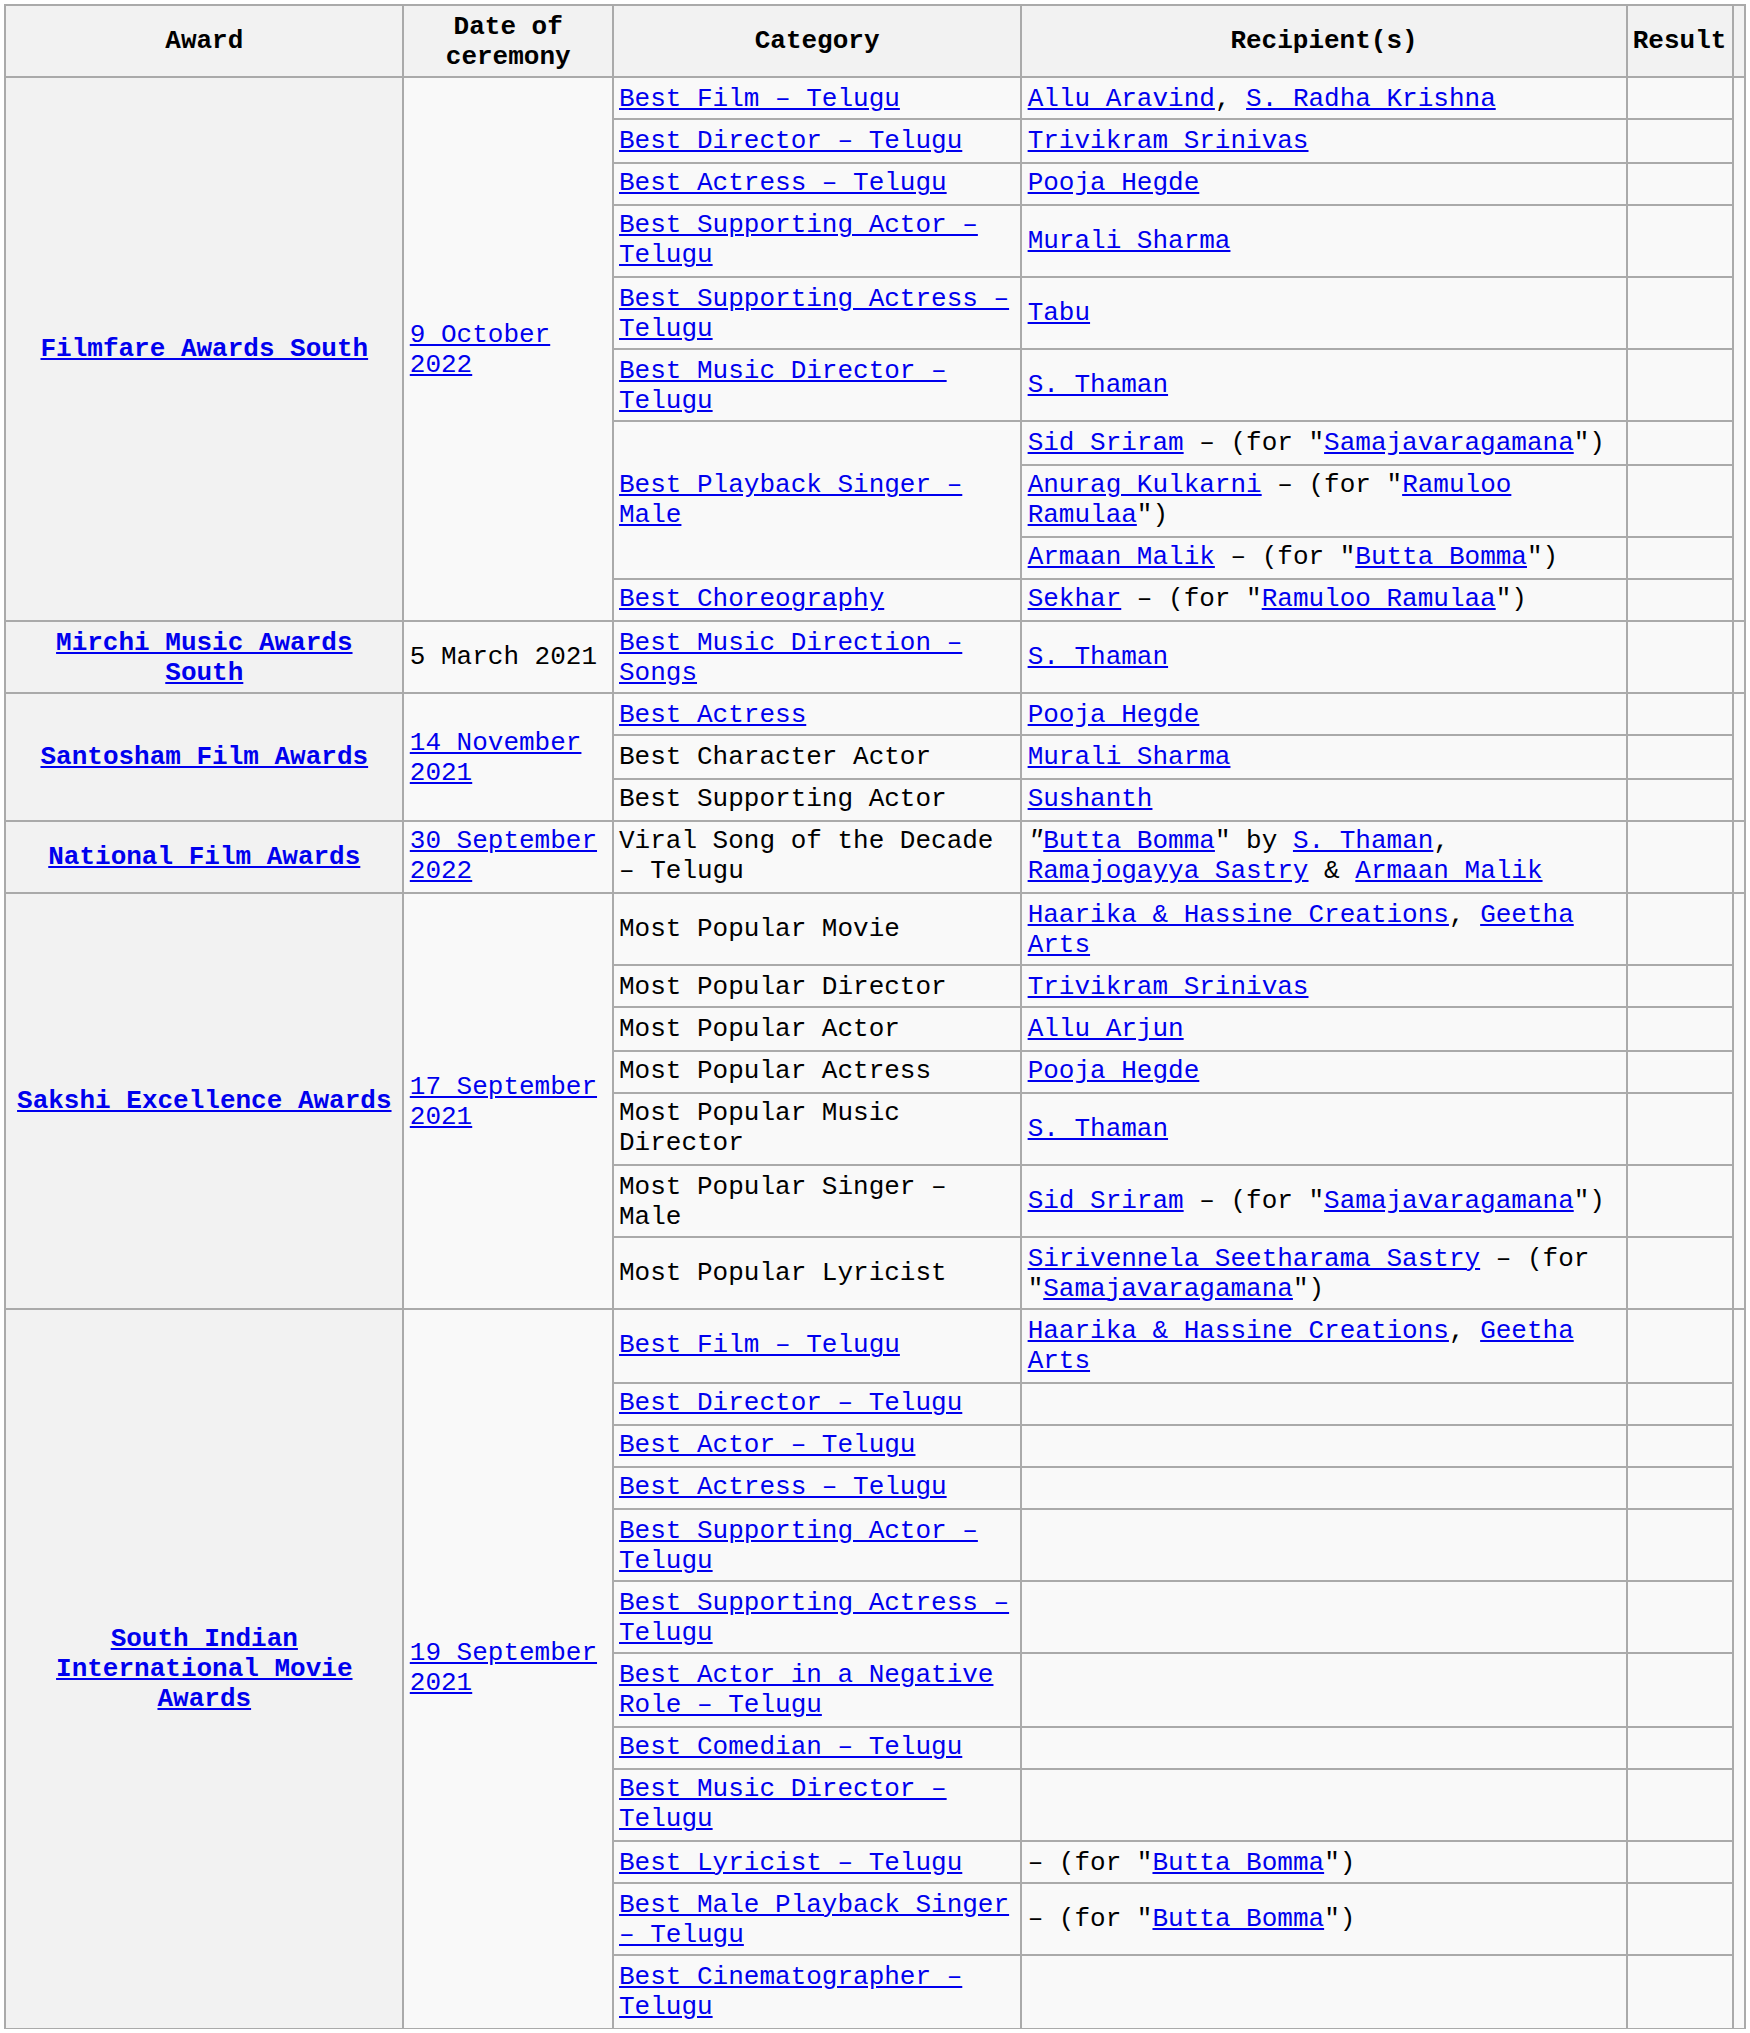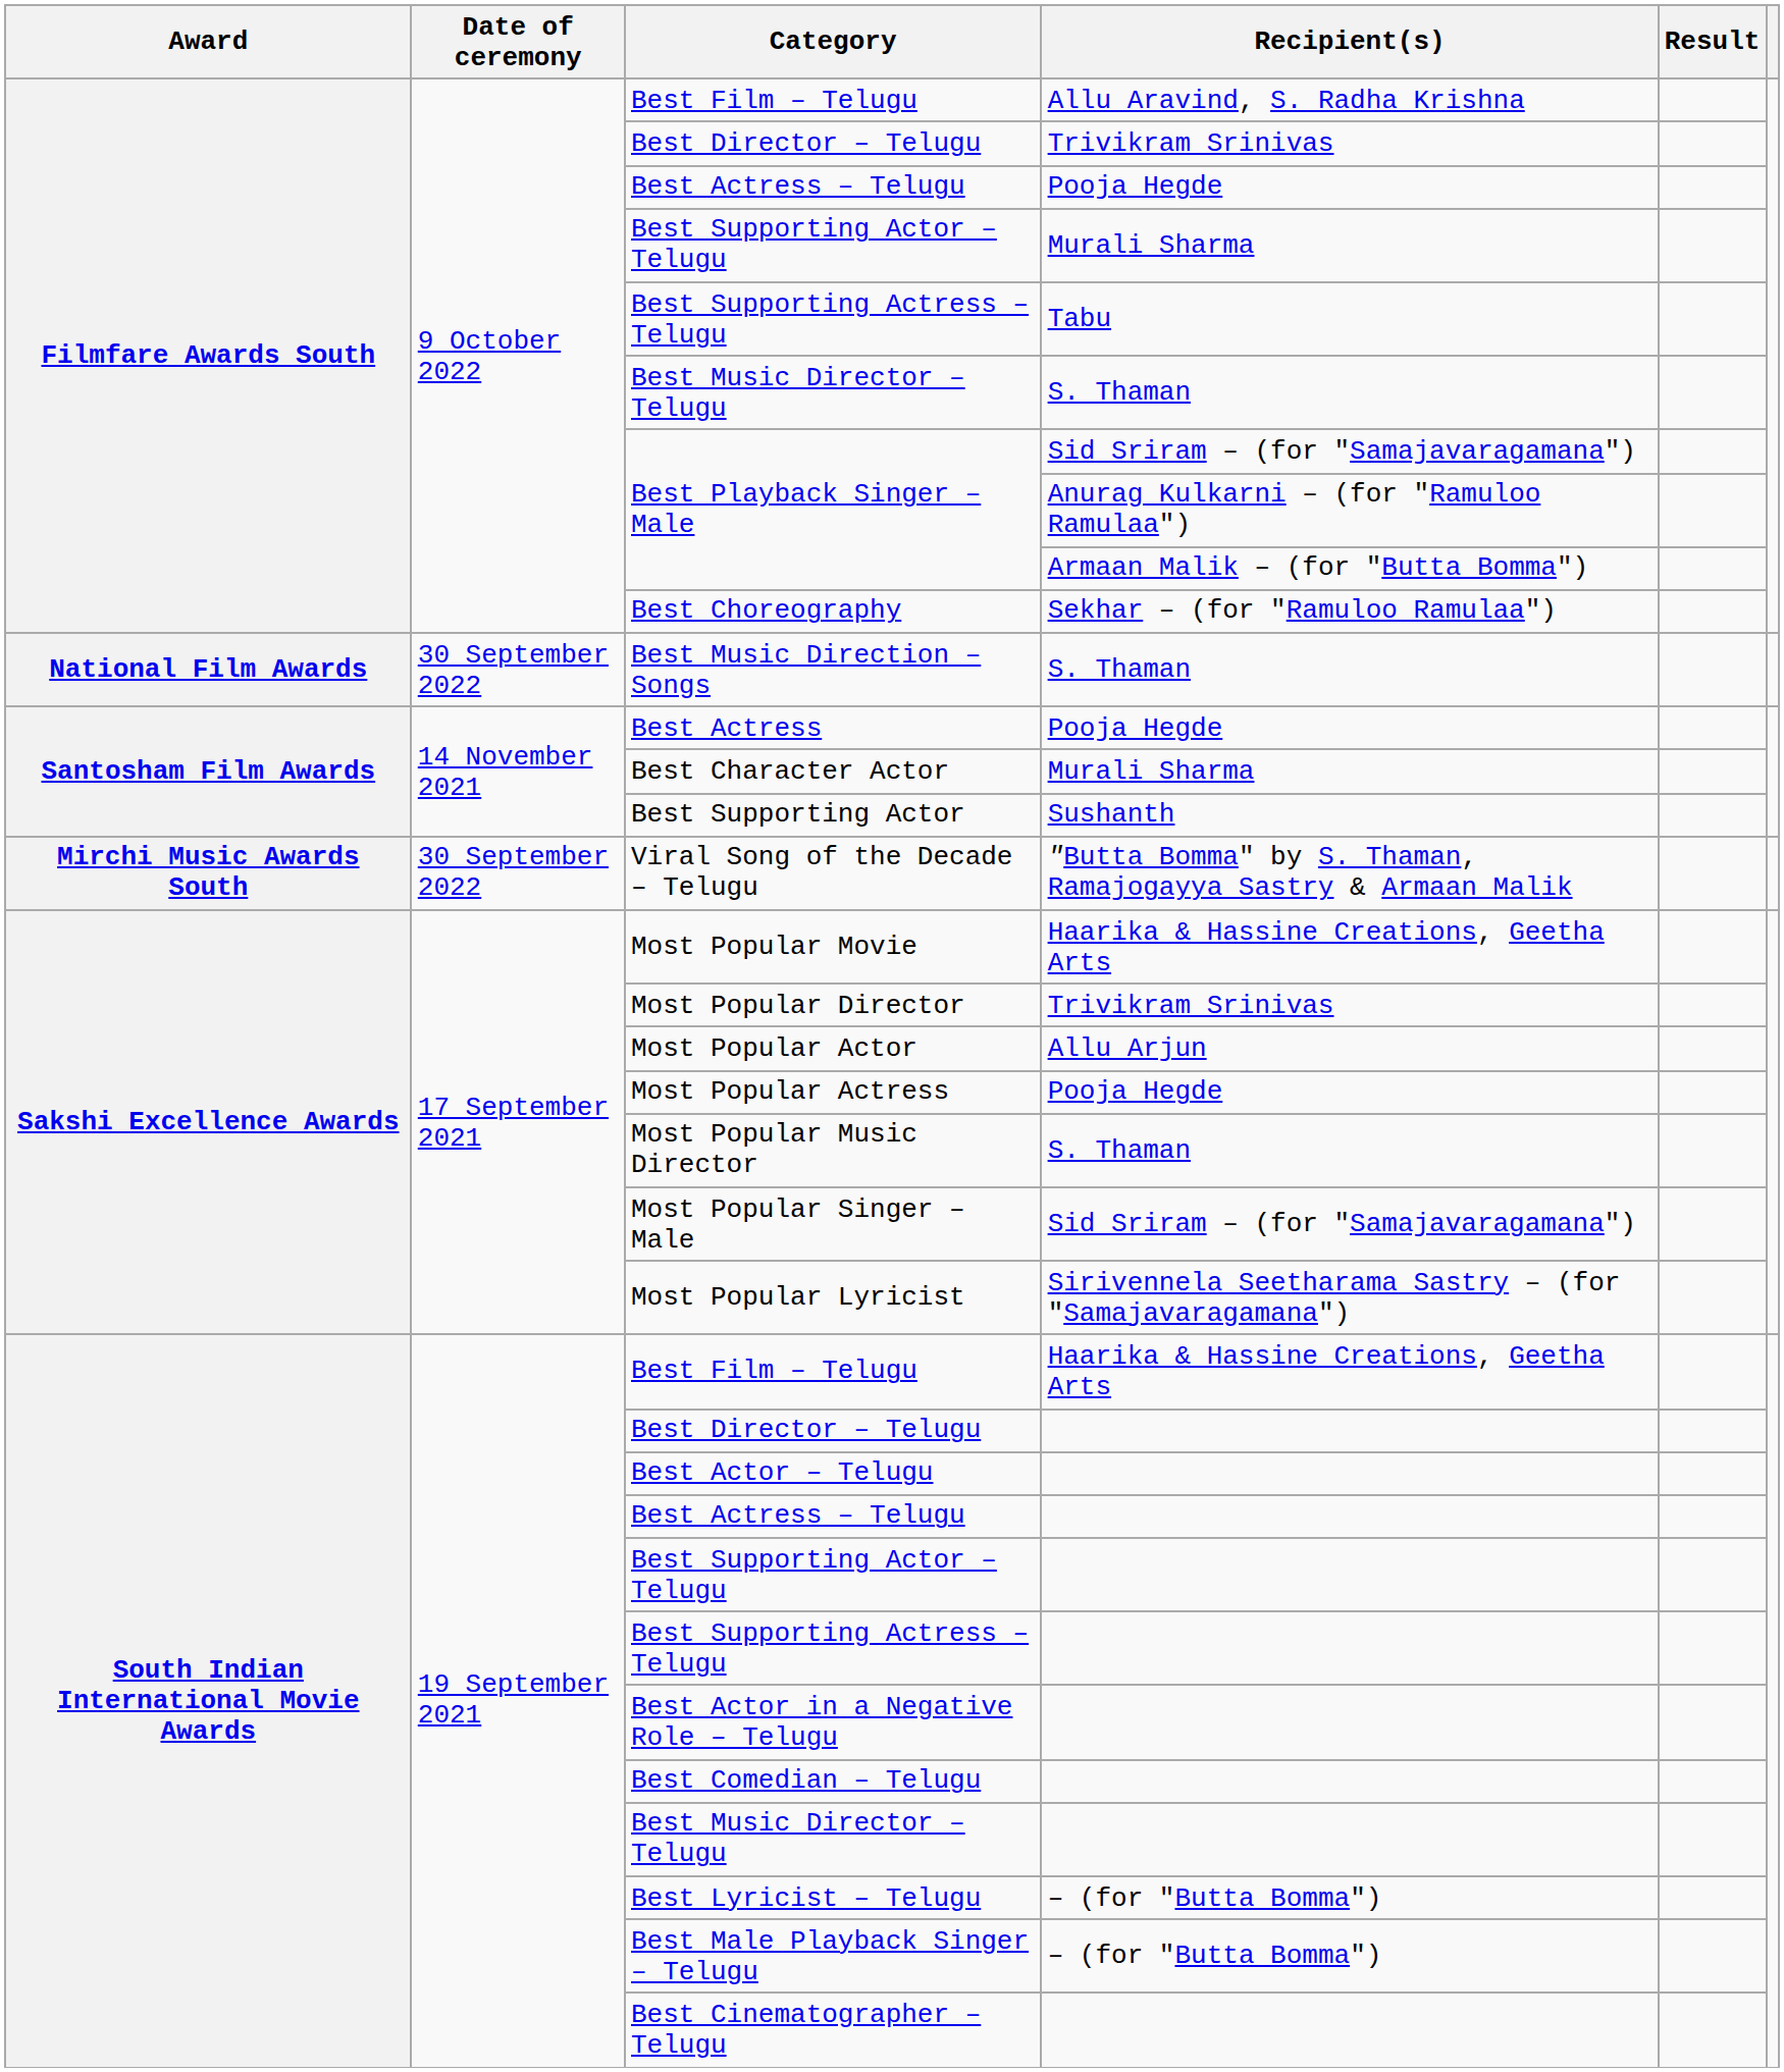Best Music Direction – Songs | Award: Mirchi Music Awards South -> National Film Awards
Best Music Direction – Songs | Date of ceremony: 5 March 2021 -> 30 September 2022
Viral Song of the Decade – Telugu | Award: National Film Awards -> Mirchi Music Awards South
